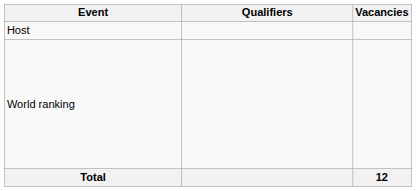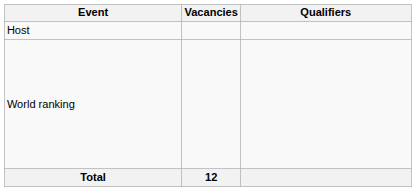columns swapped: Vacancies <-> Qualifiers
